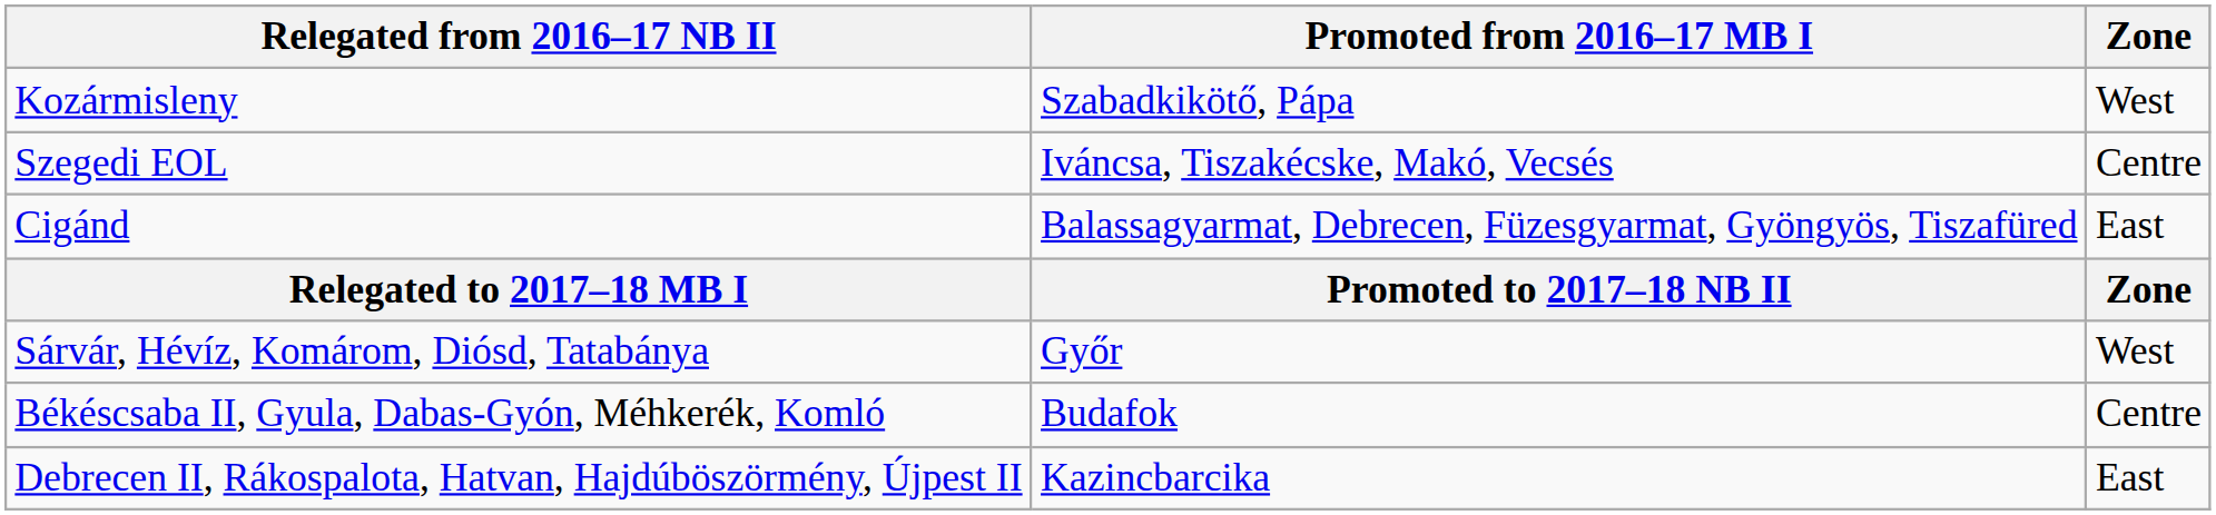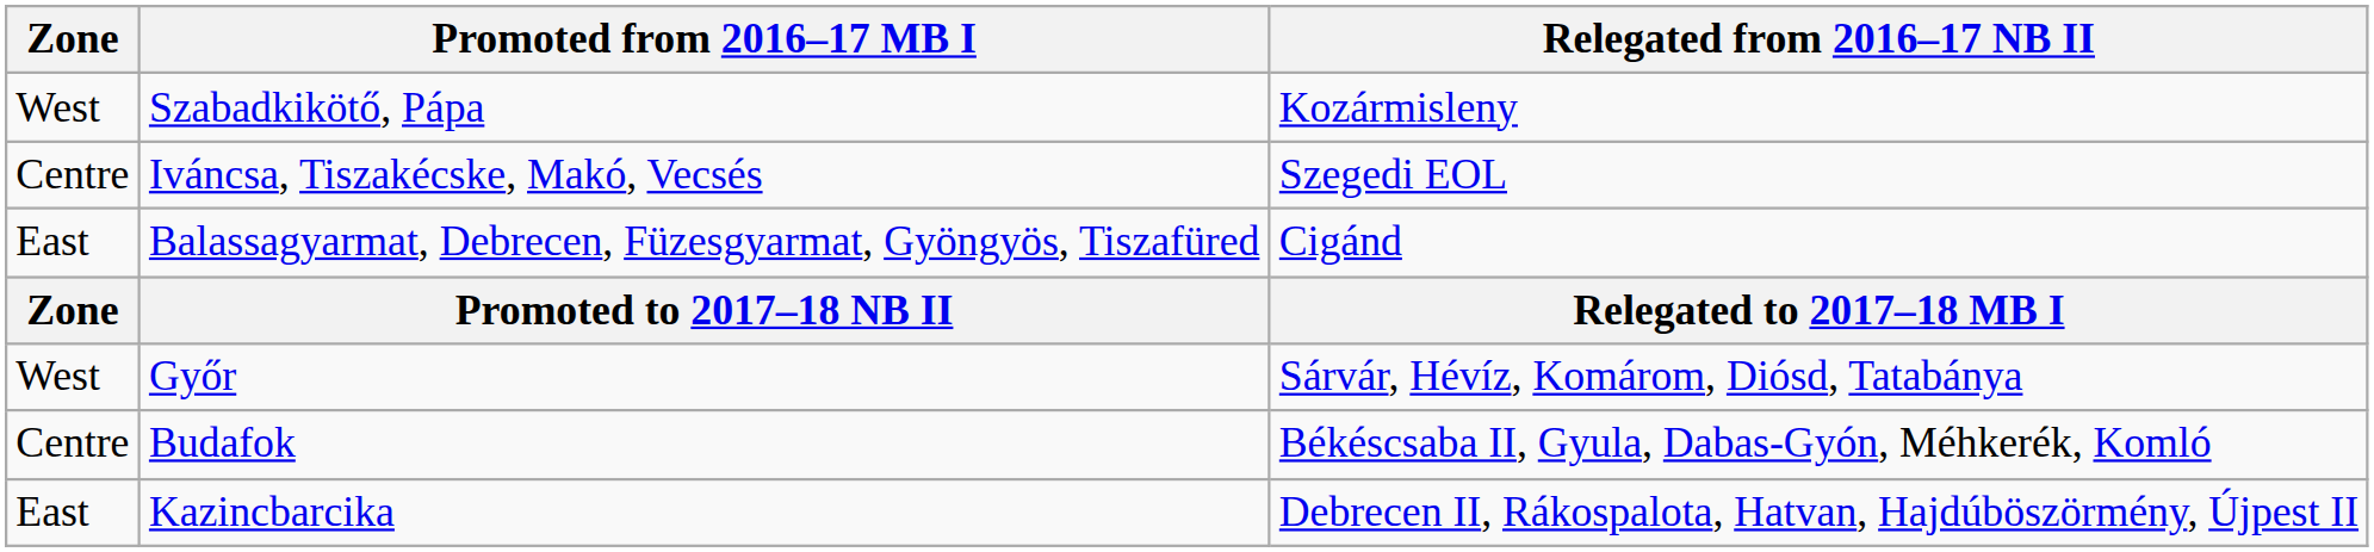columns swapped: Zone <-> Relegated from 2016–17 NB II
